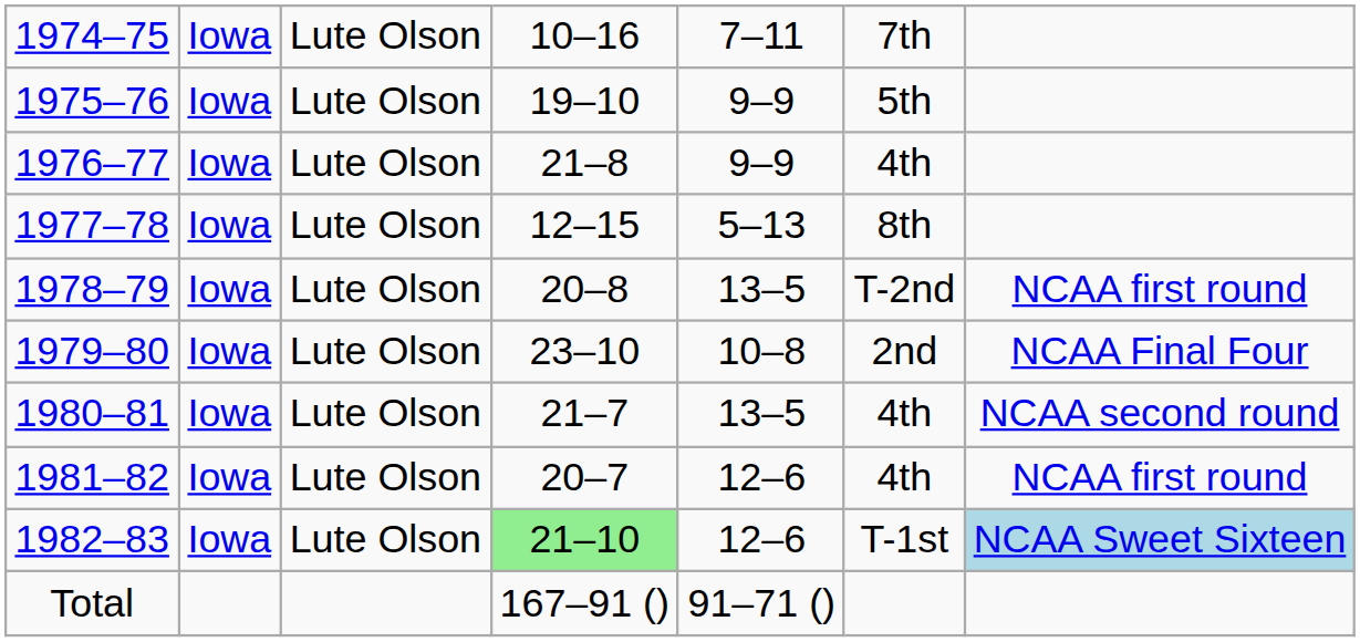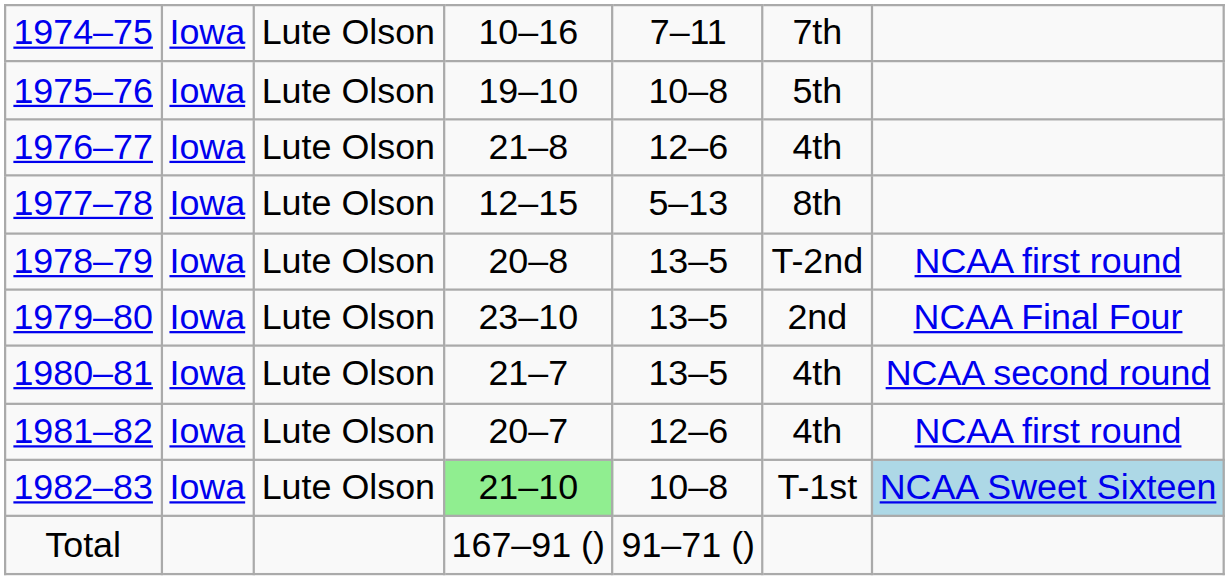1975–76 | column 5: 9–9 -> 10–8
1976–77 | column 5: 9–9 -> 12–6
1979–80 | column 5: 10–8 -> 13–5
1982–83 | column 5: 12–6 -> 10–8
